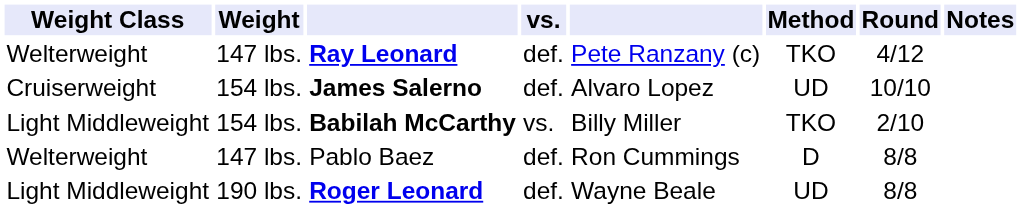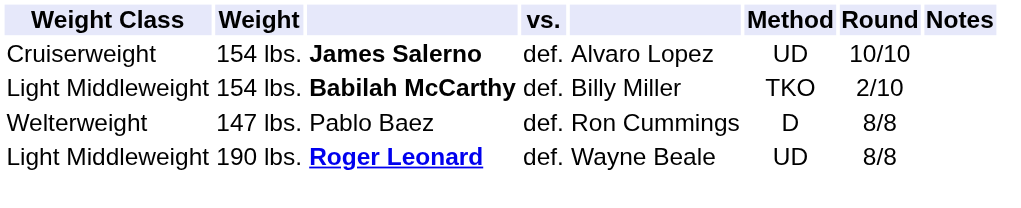- row: Welterweight | 147 lbs. | Ray Leonard | def. | Pete Ranzany (c) | TKO | 4/12
Babilah McCarthy | vs.: vs. -> def.
